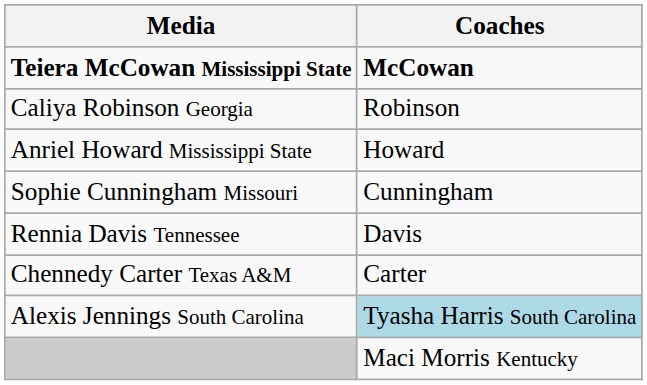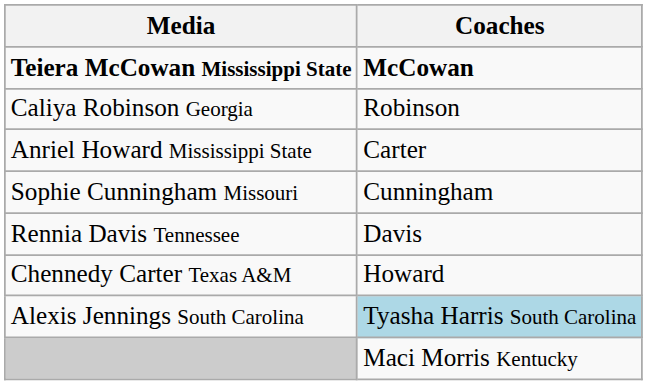Anriel Howard Mississippi State | Coaches: Howard -> Carter
Chennedy Carter Texas A&M | Coaches: Carter -> Howard
